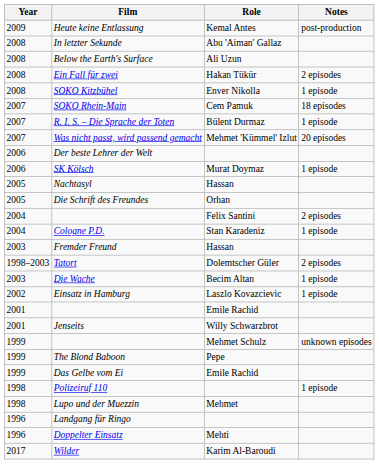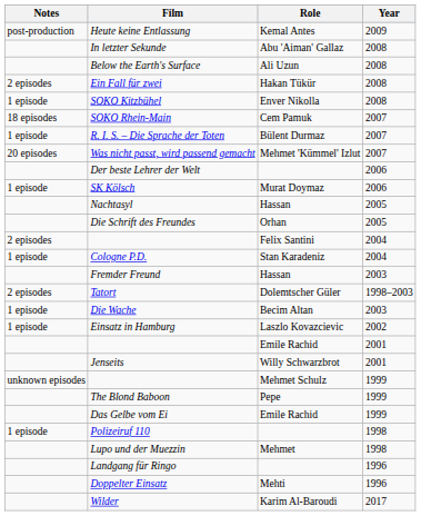columns swapped: Year <-> Notes
